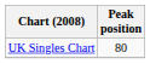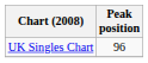UK Singles Chart | Peak position: 80 -> 96
